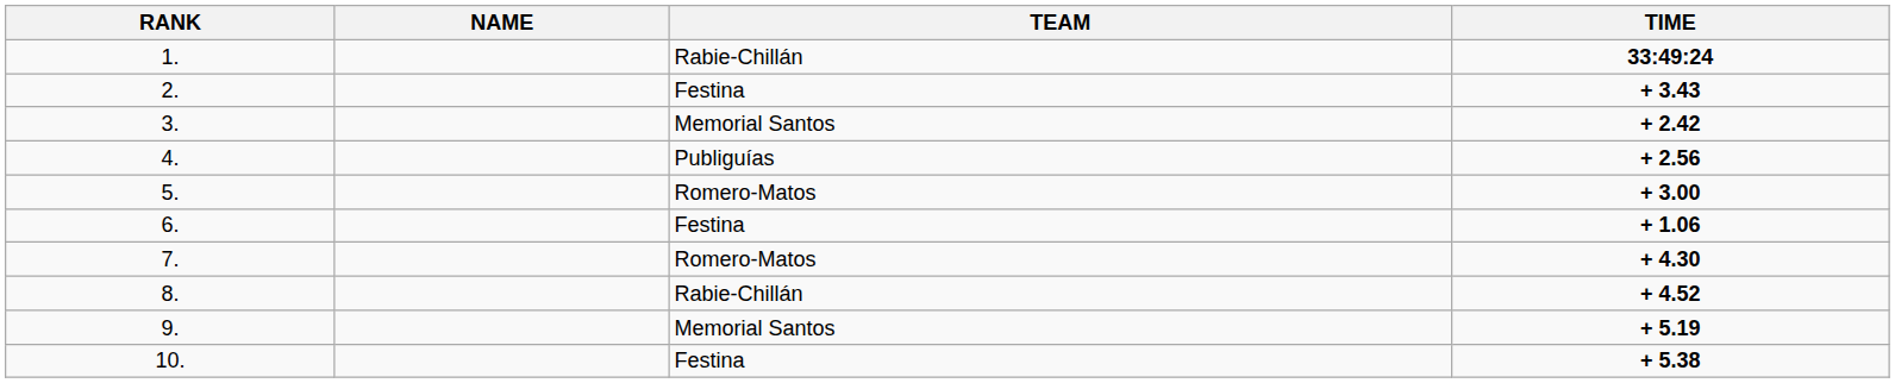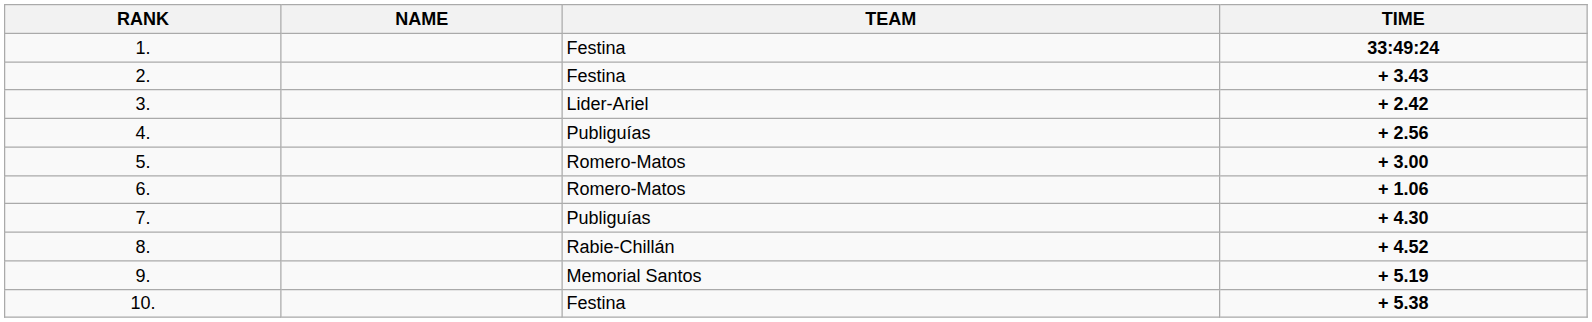1. | TEAM: Rabie-Chillán -> Festina
3. | TEAM: Memorial Santos -> Lider-Ariel
6. | TEAM: Festina -> Romero-Matos
7. | TEAM: Romero-Matos -> Publiguías
